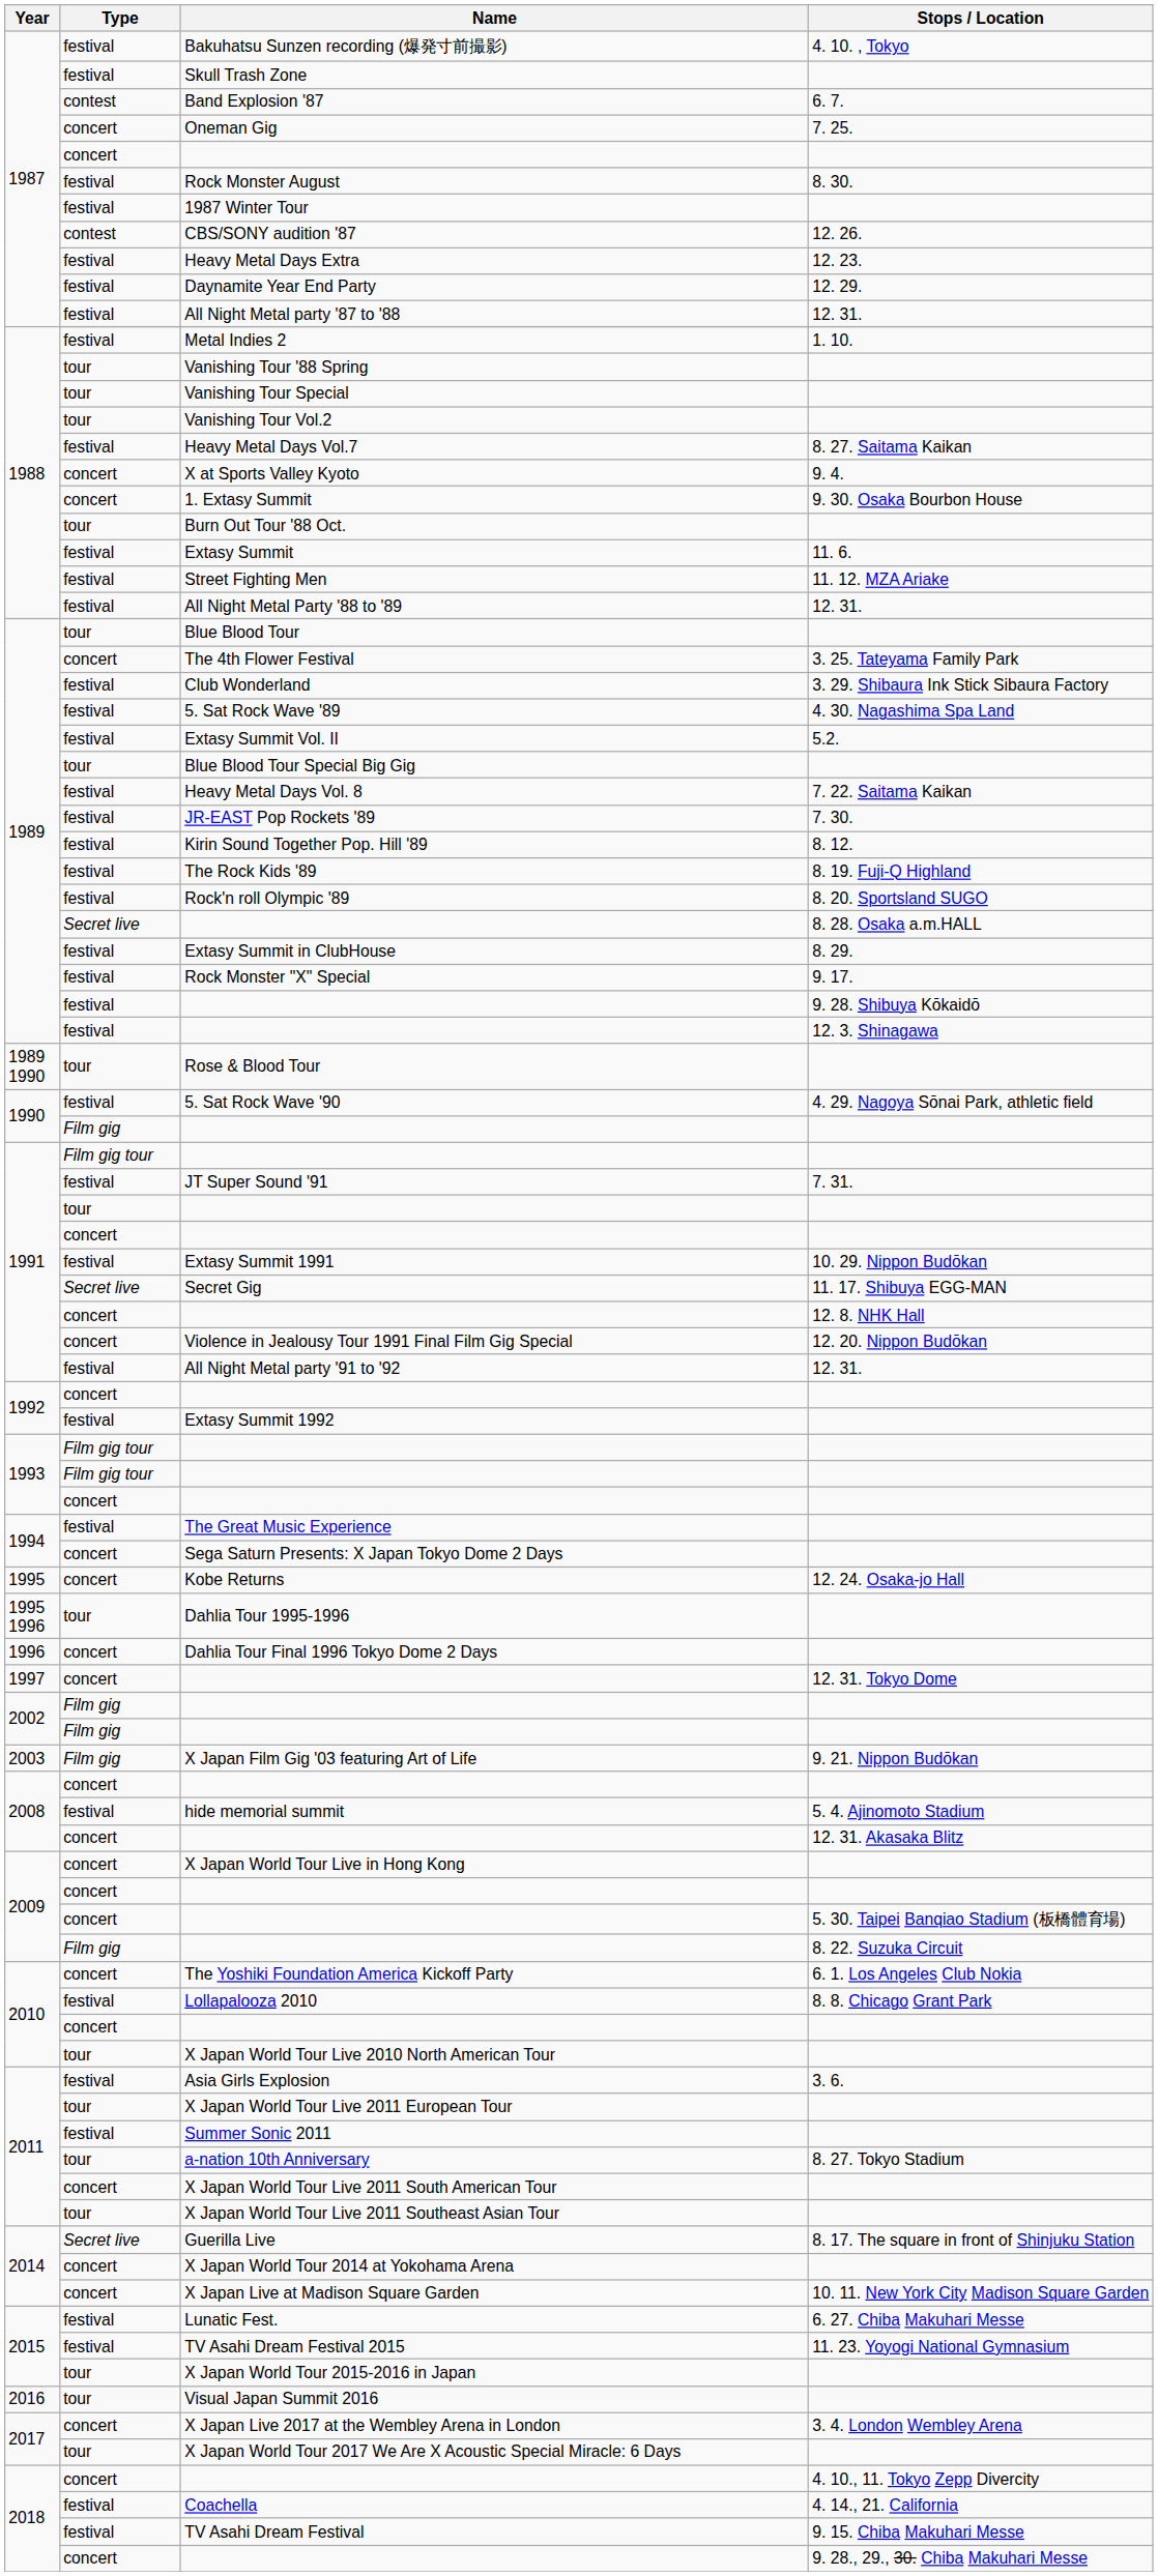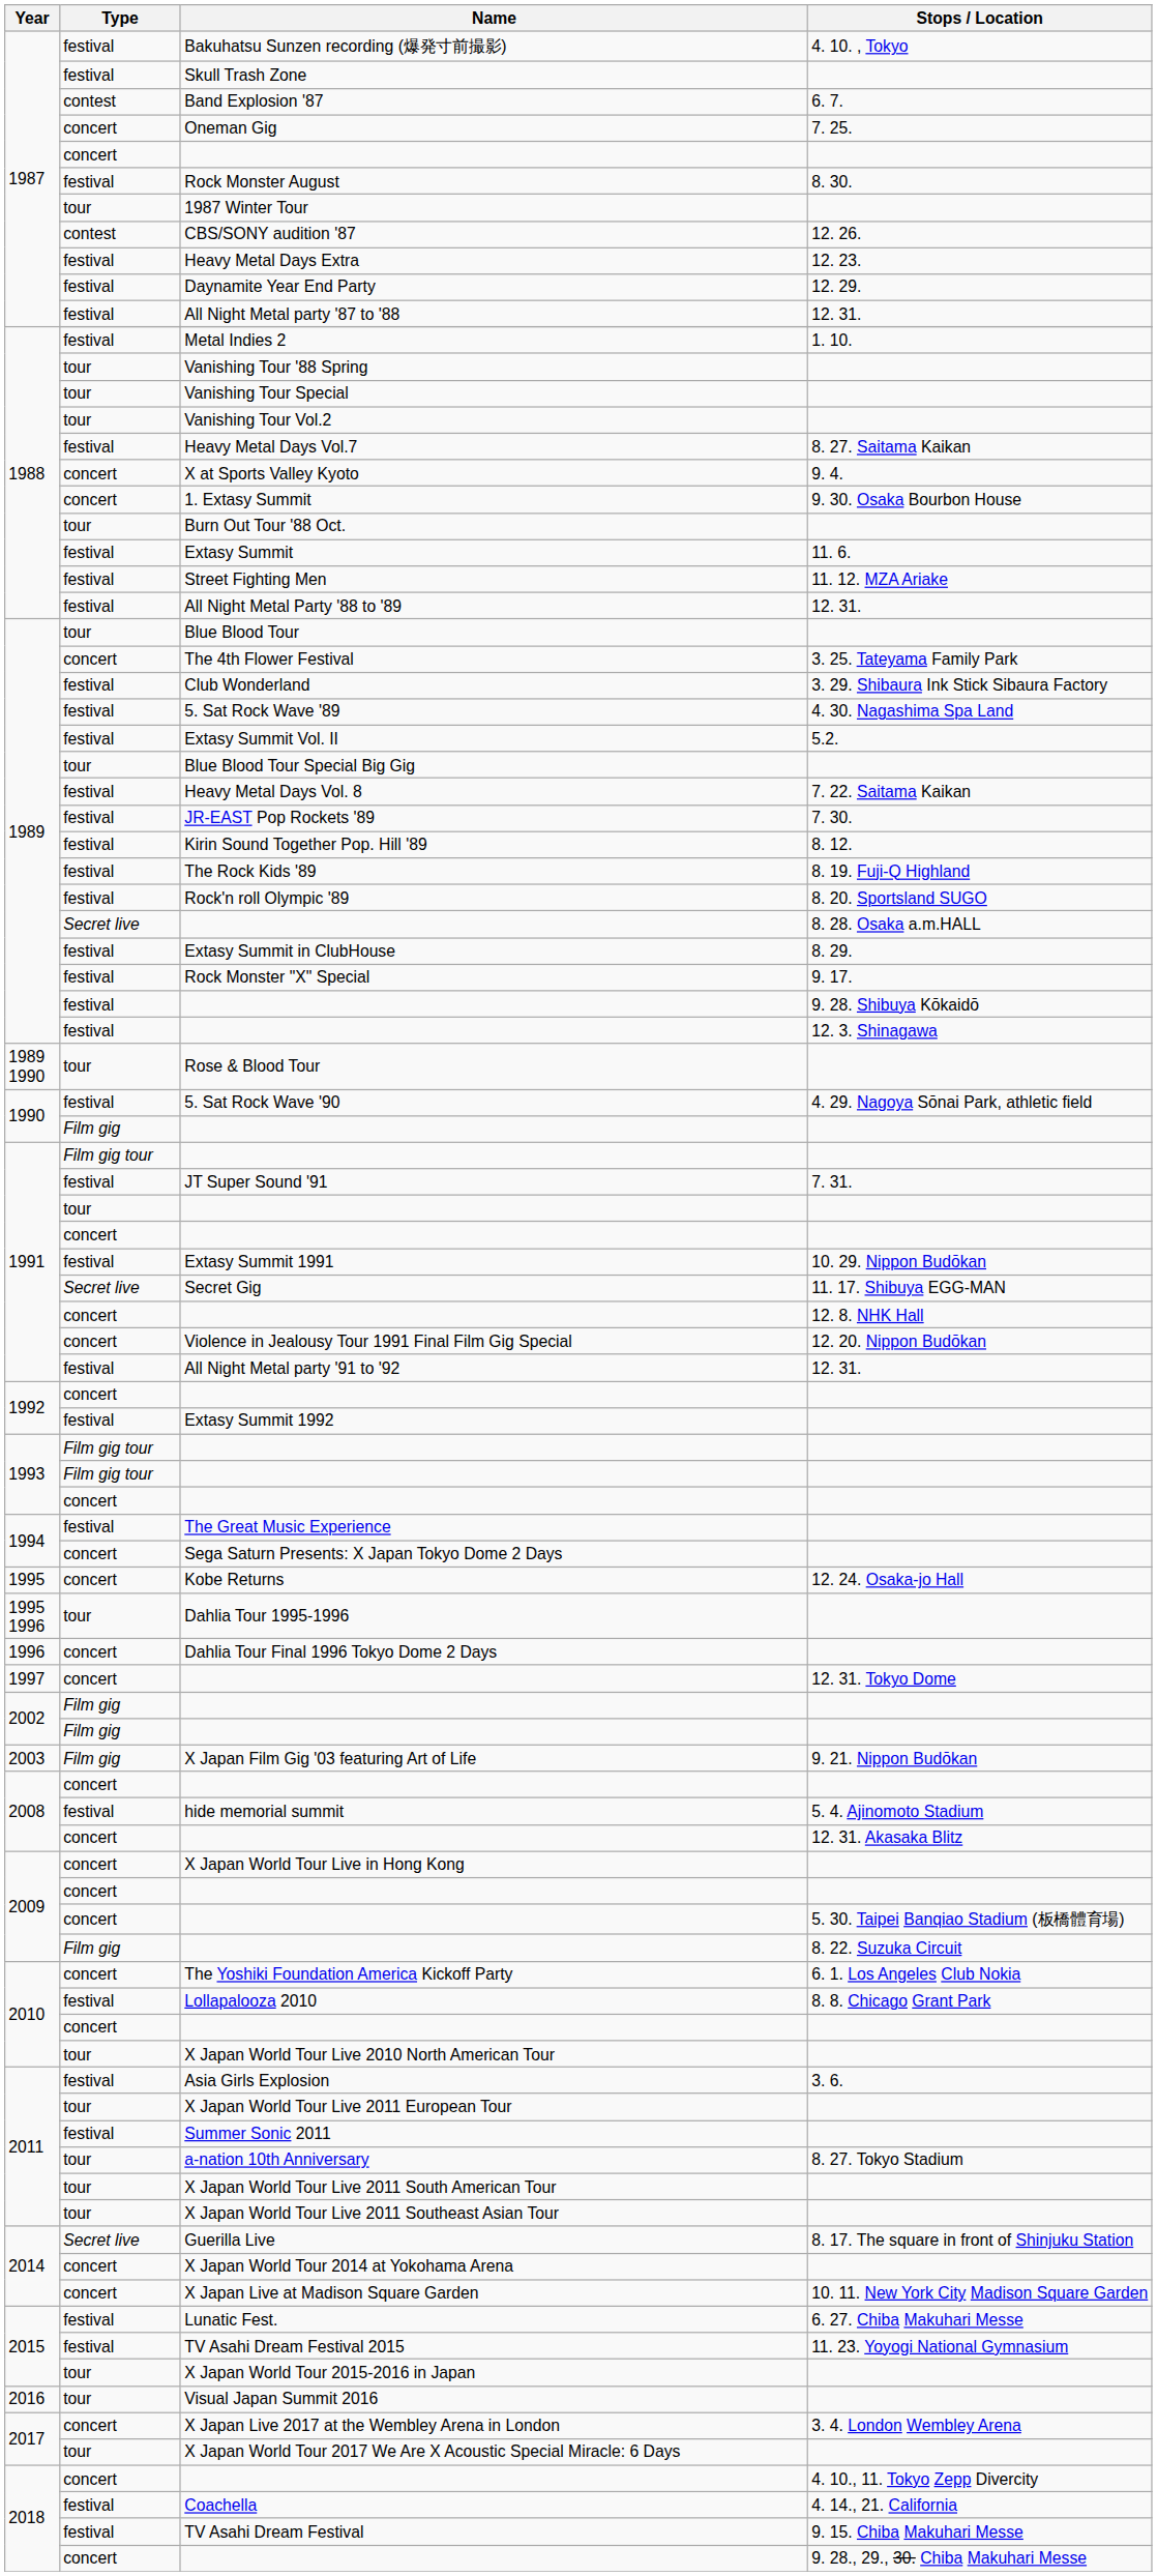1987 Winter Tour | Type: festival -> tour
X Japan World Tour Live 2011 South American Tour | Type: concert -> tour
